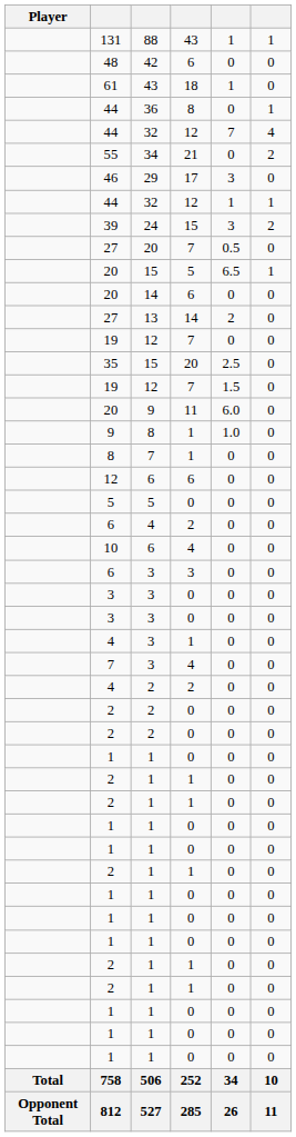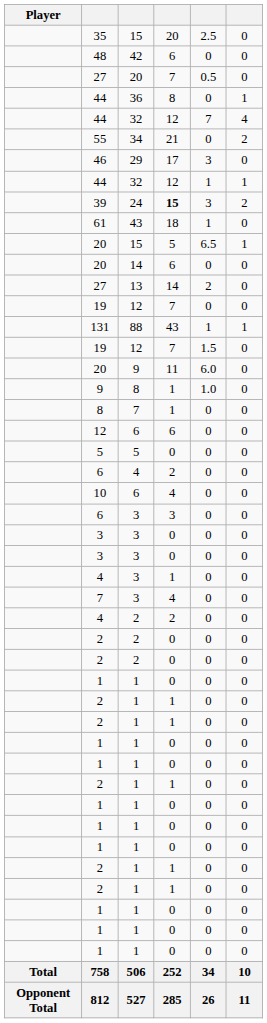rows swapped: 131 <-> 35
rows swapped: 61 <-> 27 / 20
39 | column 4: normal -> bold
